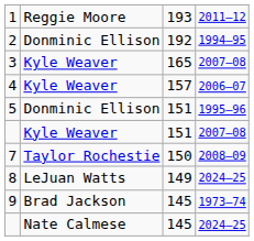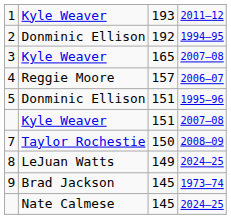1 | column 2: Reggie Moore -> Kyle Weaver
4 | column 2: Kyle Weaver -> Reggie Moore
